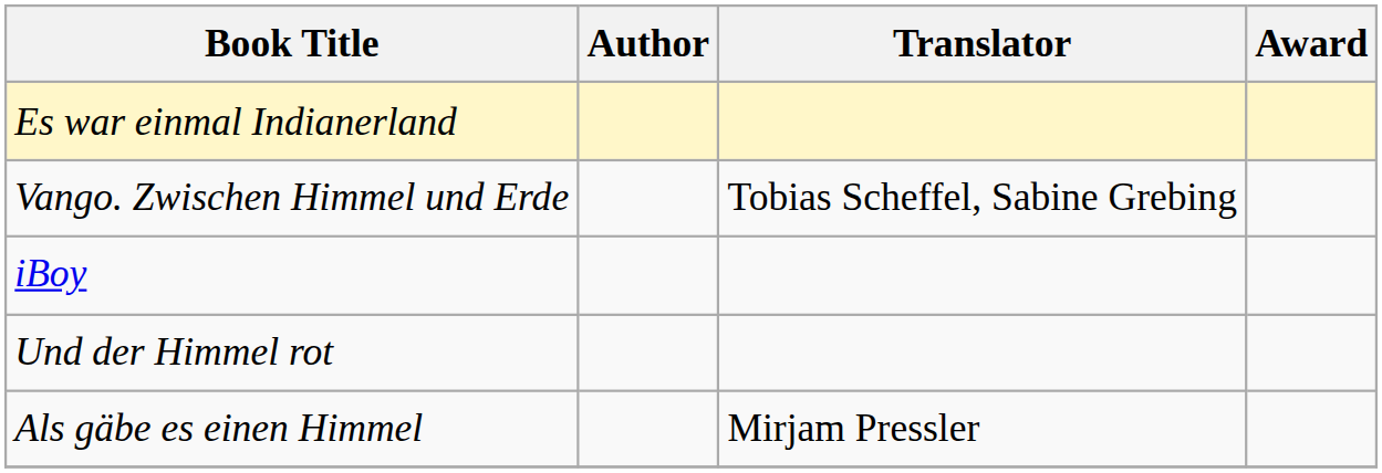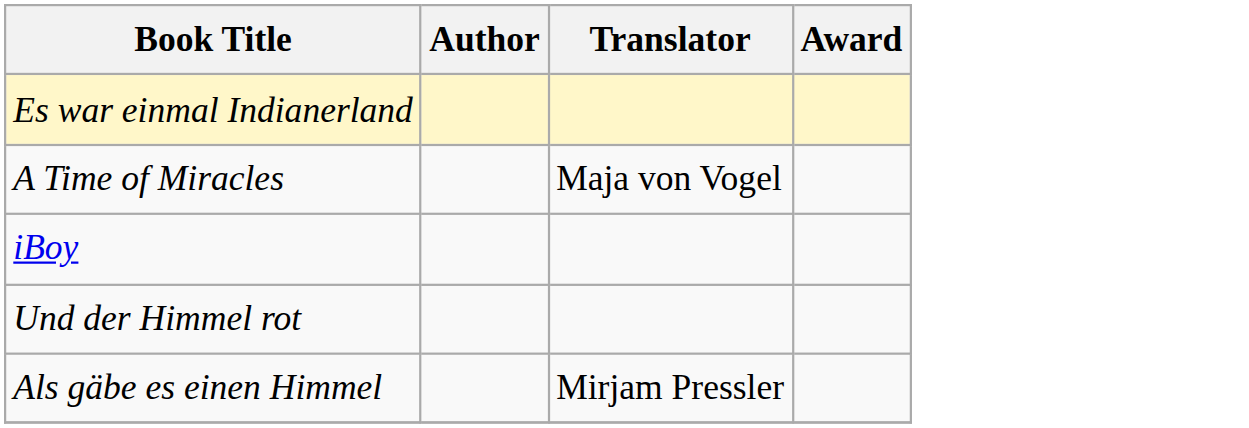+ row: A Time of Miracles | Maja von Vogel
- row: Vango. Zwischen Himmel und Erde | Tobias Scheffel, Sabine Grebing
